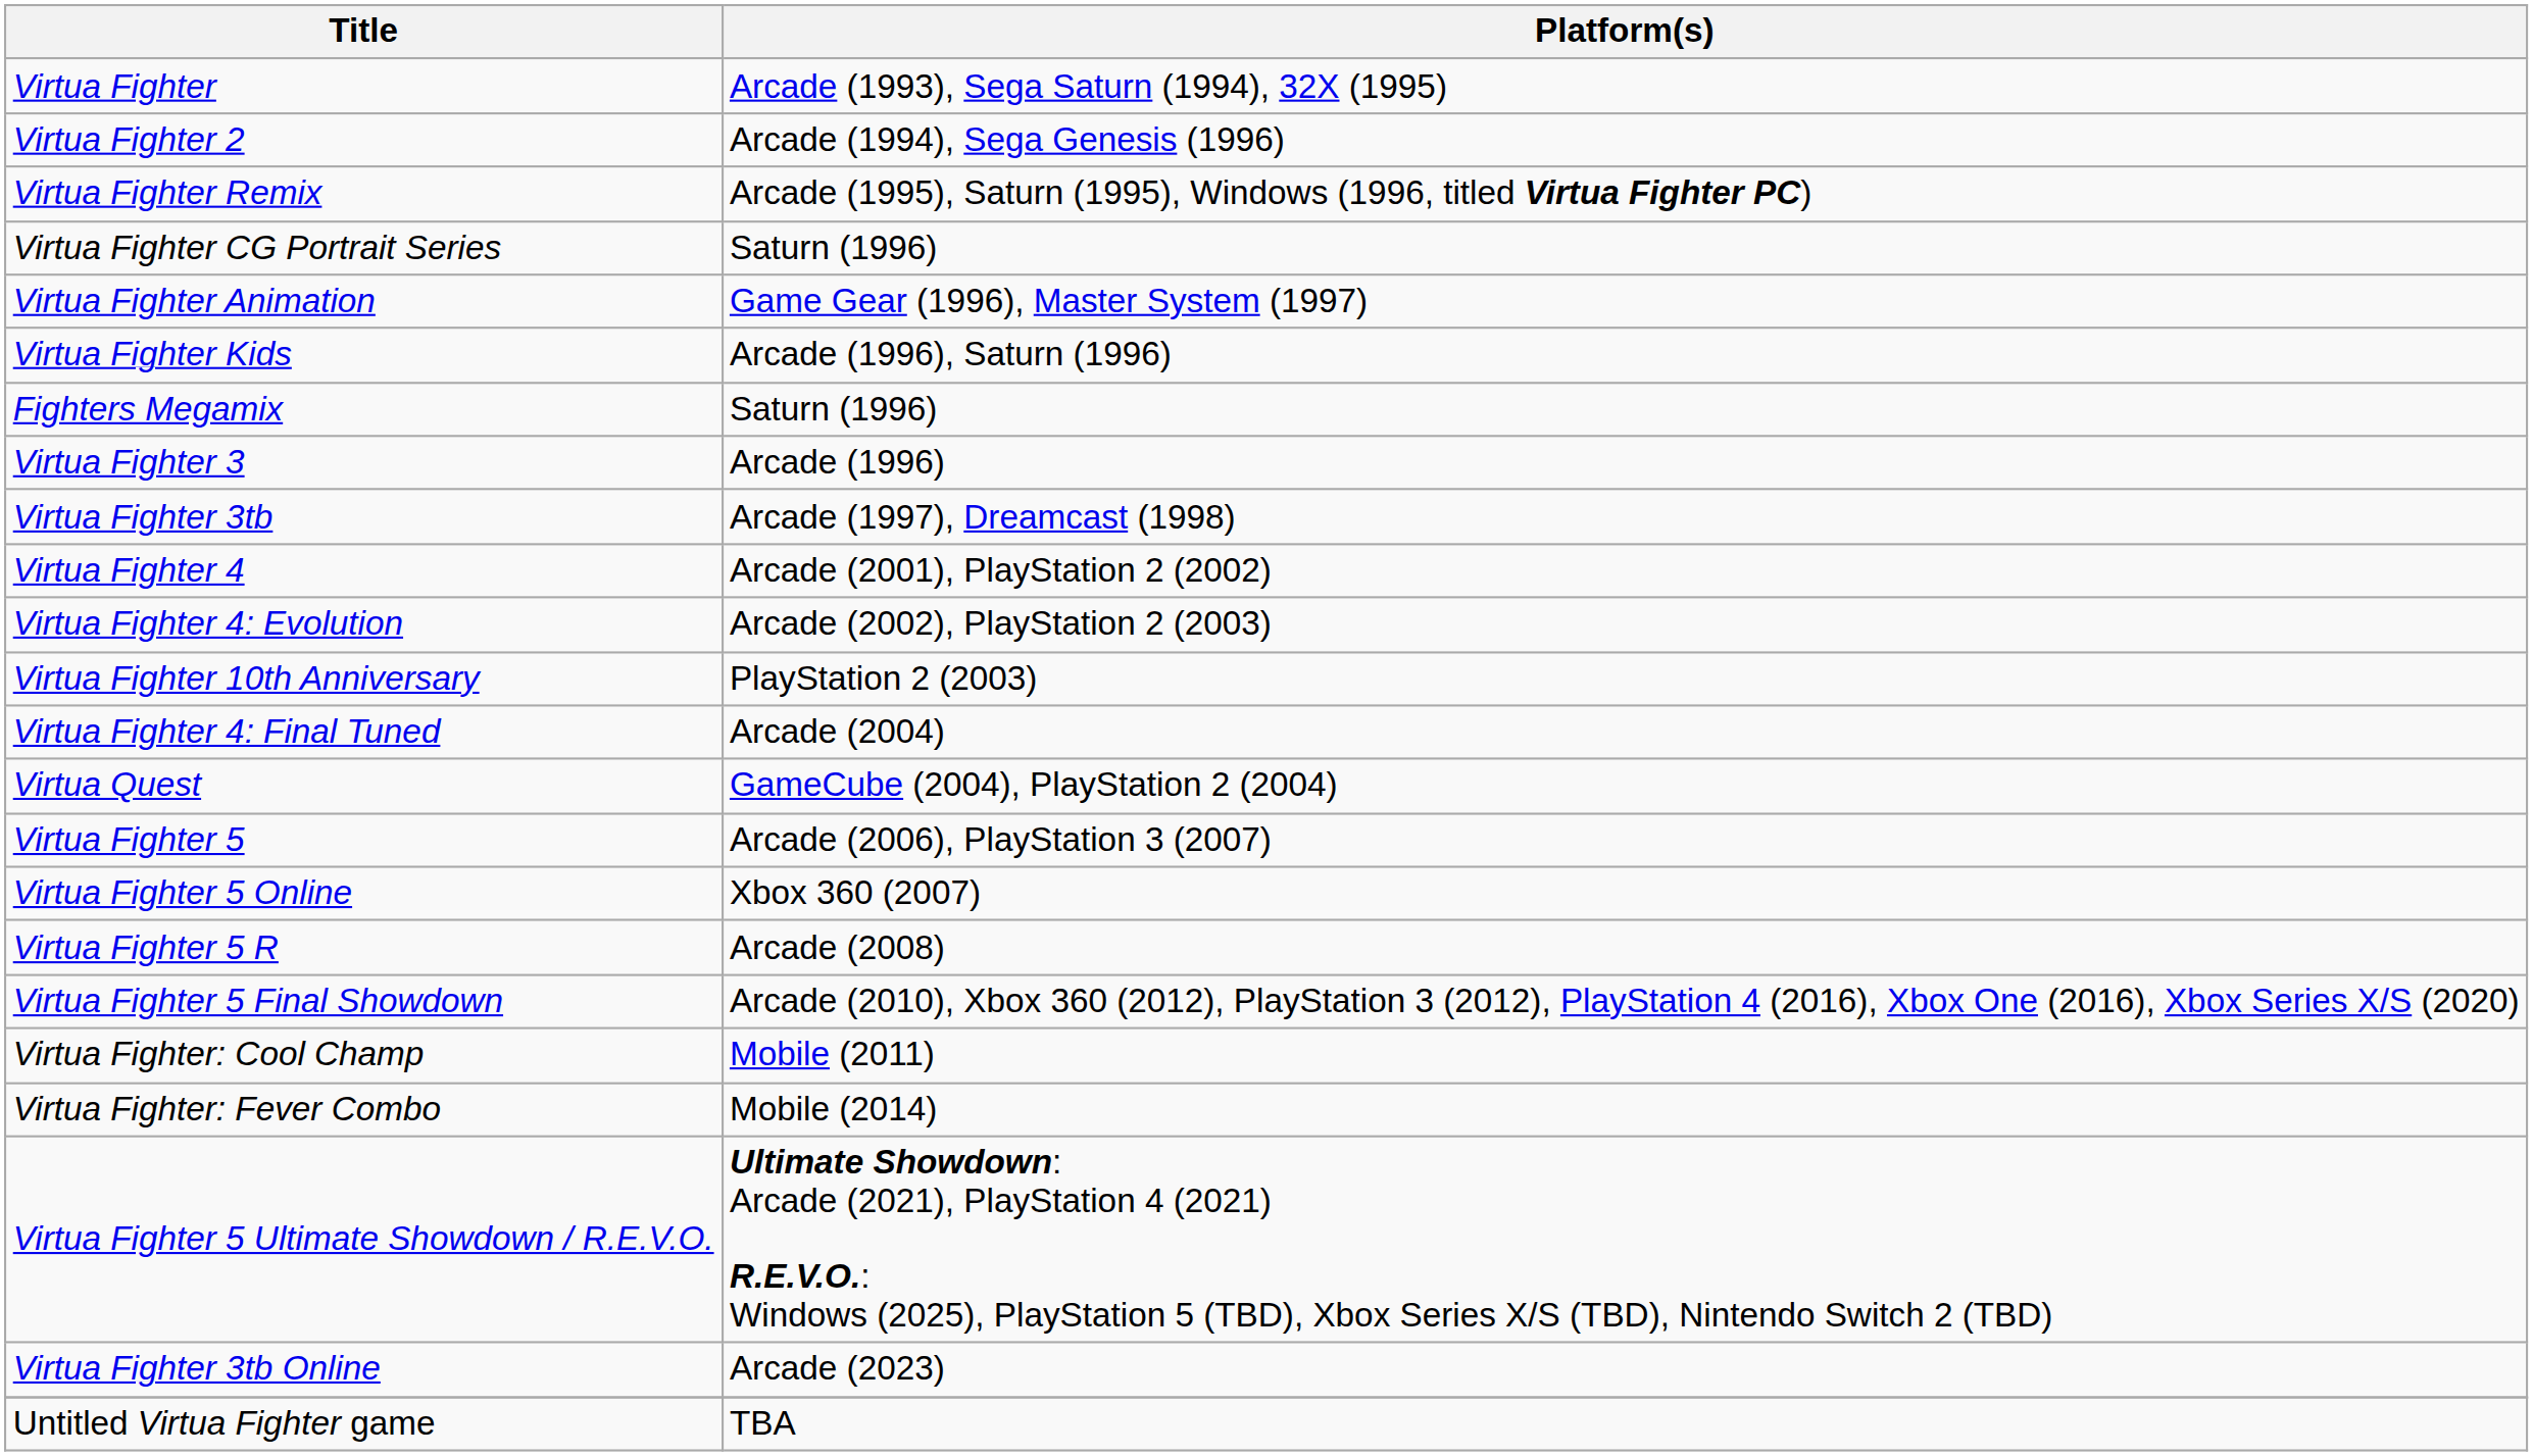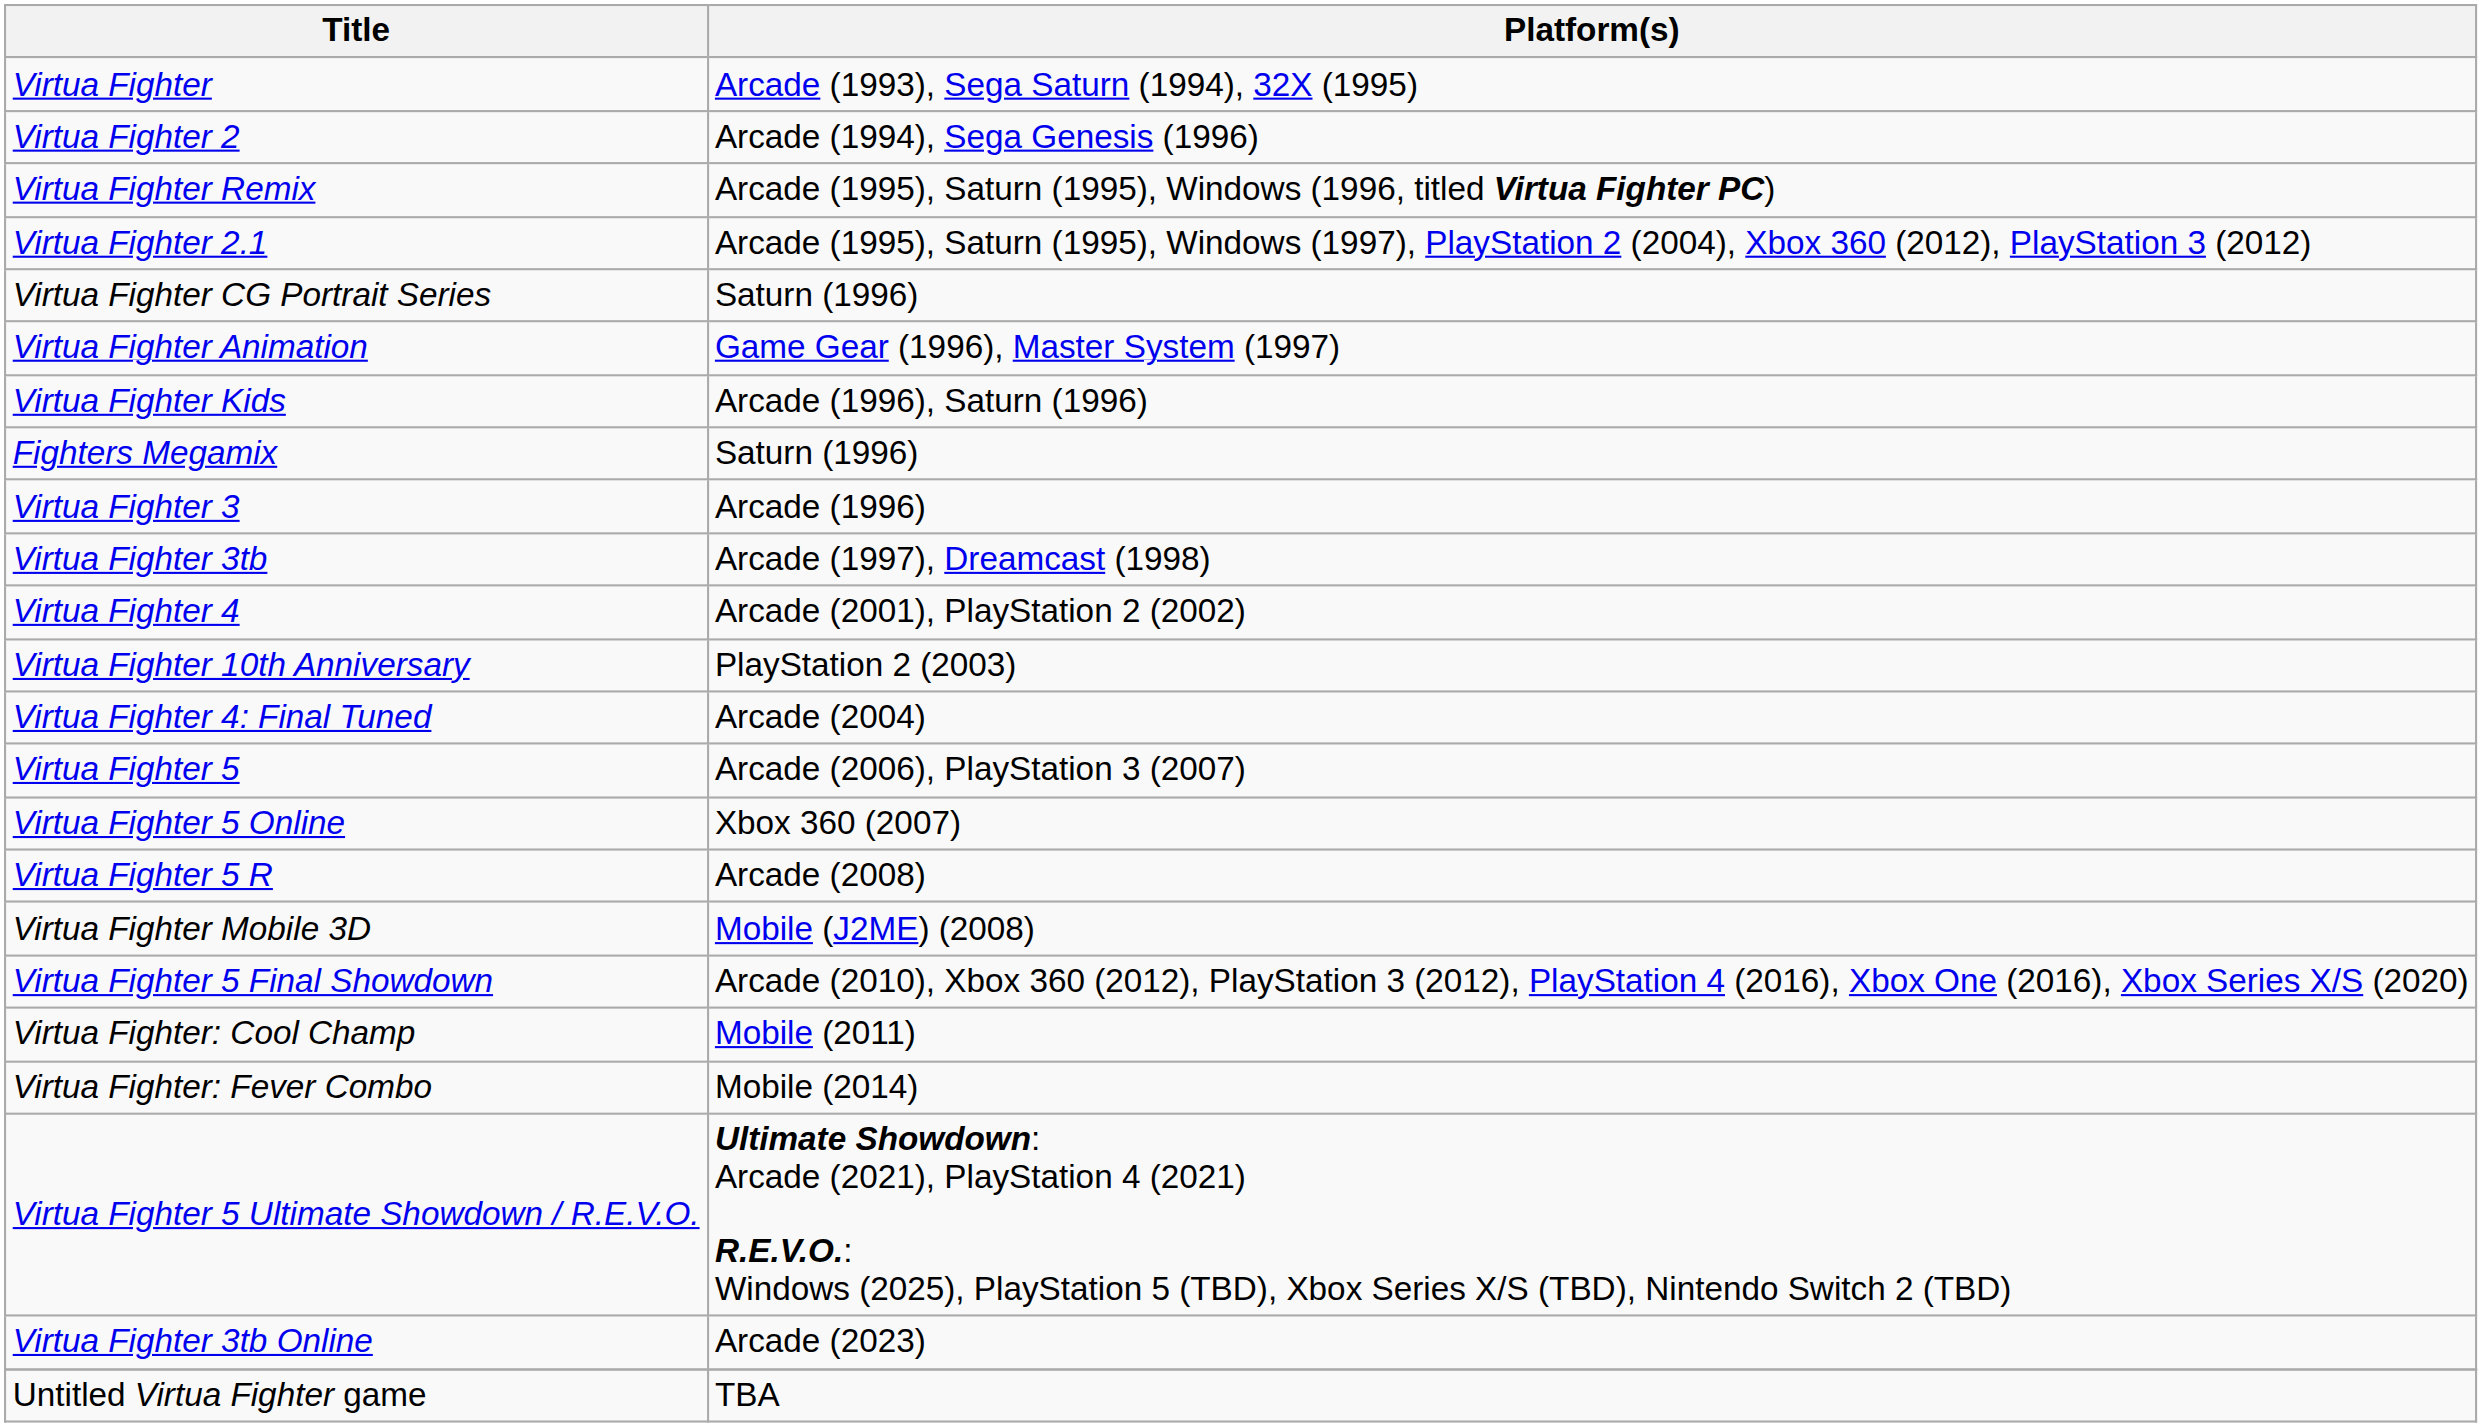+ row: Virtua Fighter 2.1 | Arcade (1995), Saturn (1995), Windows (1997), PlayStation 2 (2004), Xbox 360 (2012), PlayStation 3 (2012)
- row: Virtua Fighter 4: Evolution | Arcade (2002), PlayStation 2 (2003)
- row: Virtua Quest | GameCube (2004), PlayStation 2 (2004)
+ row: Virtua Fighter Mobile 3D | Mobile (J2ME) (2008)
